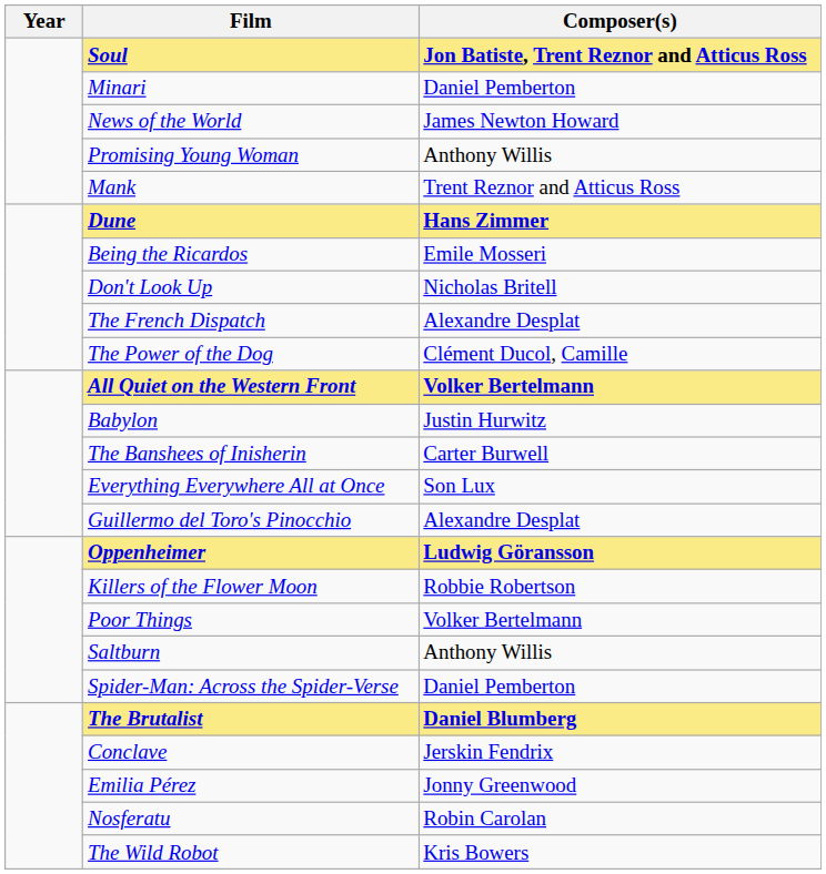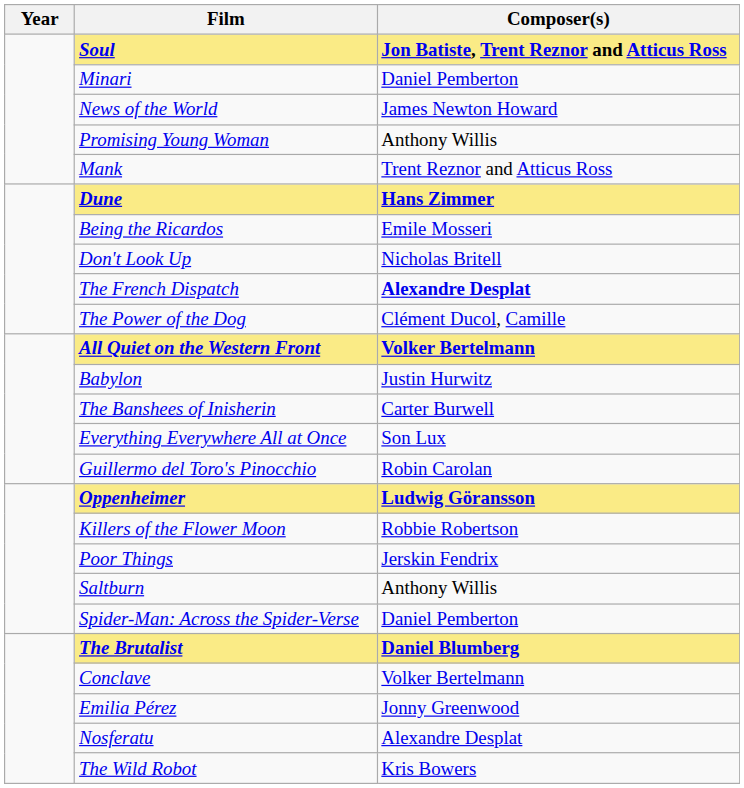The French Dispatch | Composer(s): normal -> bold
Guillermo del Toro's Pinocchio | Composer(s): Alexandre Desplat -> Robin Carolan
Poor Things | Composer(s): Volker Bertelmann -> Jerskin Fendrix
Conclave | Composer(s): Jerskin Fendrix -> Volker Bertelmann
Nosferatu | Composer(s): Robin Carolan -> Alexandre Desplat
